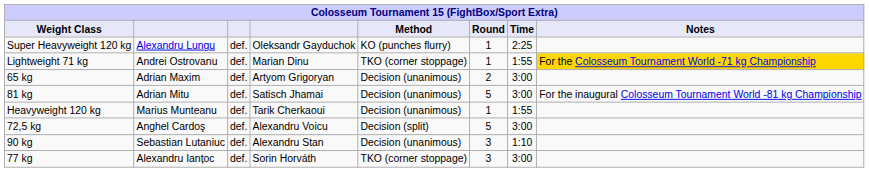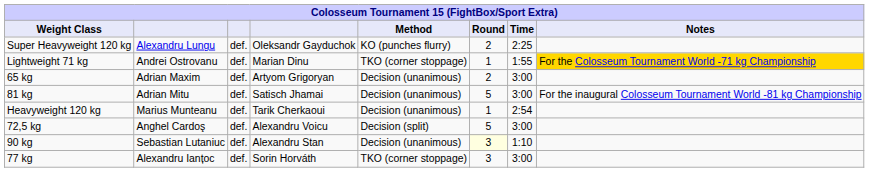Super Heavyweight 120 kg | Round: 1 -> 2
Heavyweight 120 kg | Time: 1:55 -> 2:54
90 kg | Round: no background -> lightyellow background
